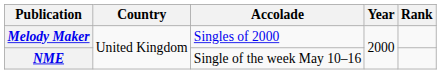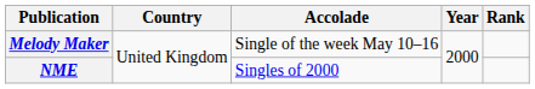Melody Maker | Accolade: Singles of 2000 -> Single of the week May 10–16
NME | Accolade: Single of the week May 10–16 -> Singles of 2000
